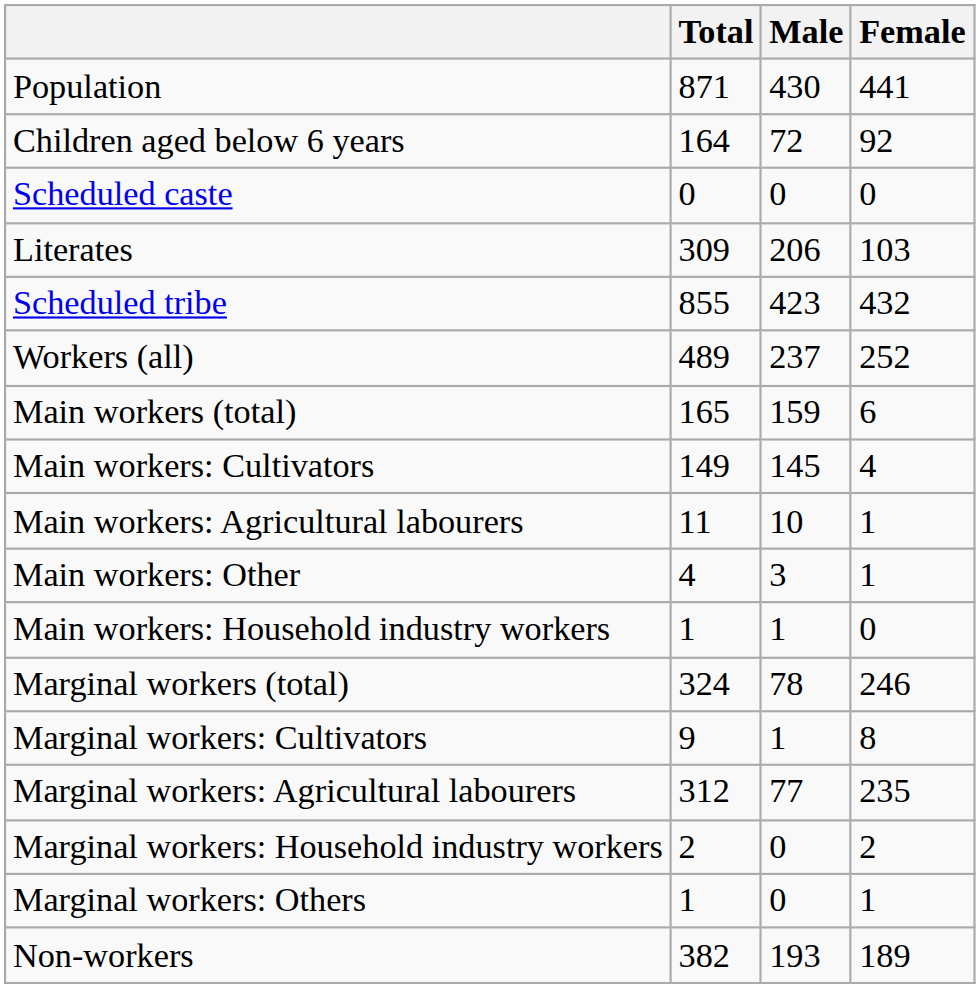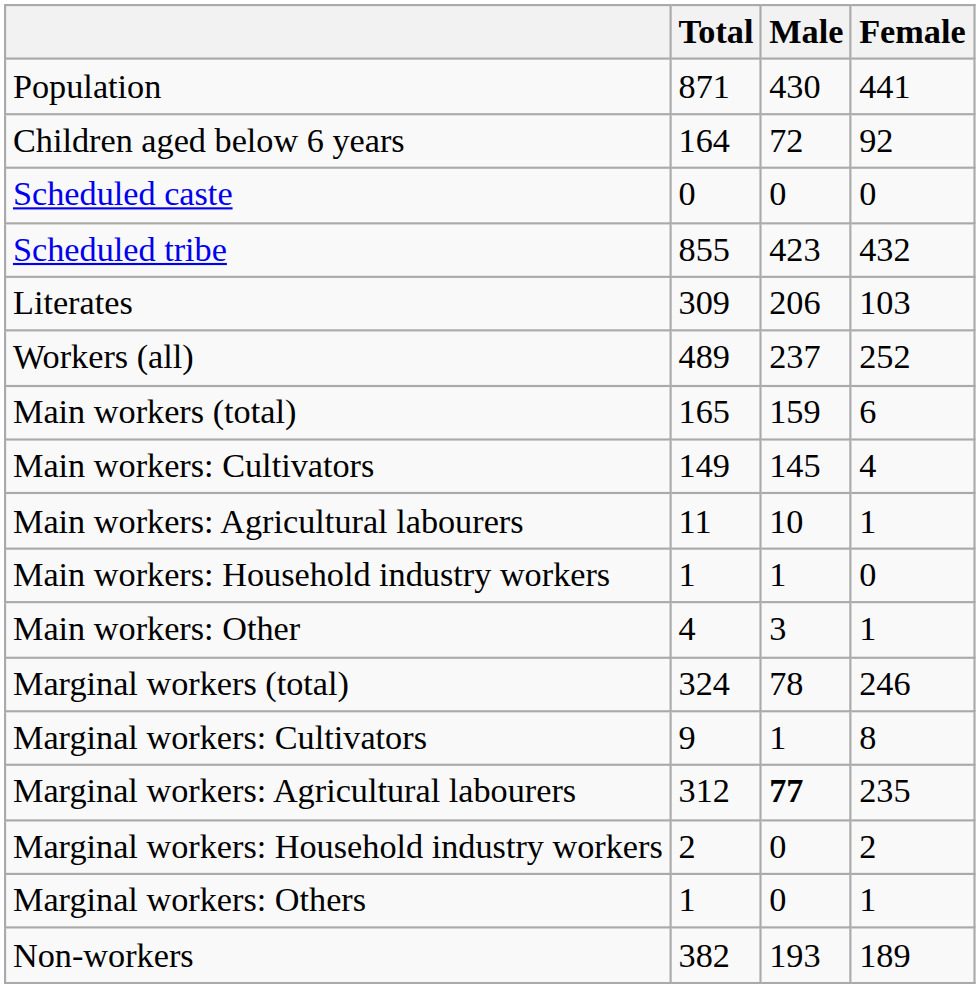rows swapped: Scheduled tribe <-> Literates
rows swapped: Main workers: Household industry workers <-> Main workers: Other
Marginal workers: Agricultural labourers | Male: normal -> bold
